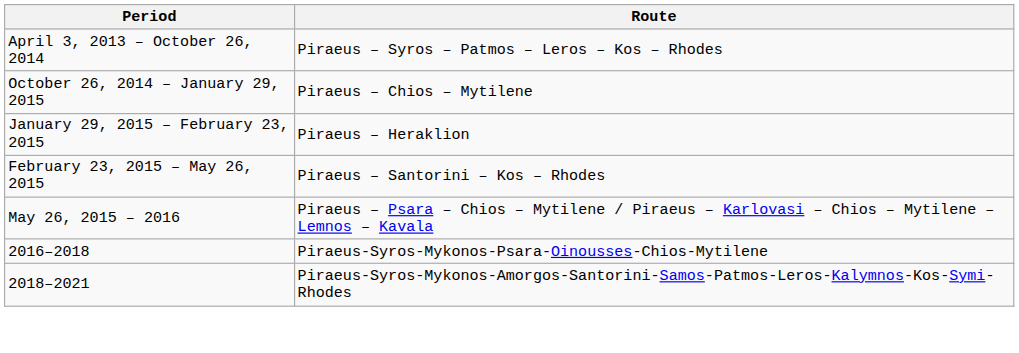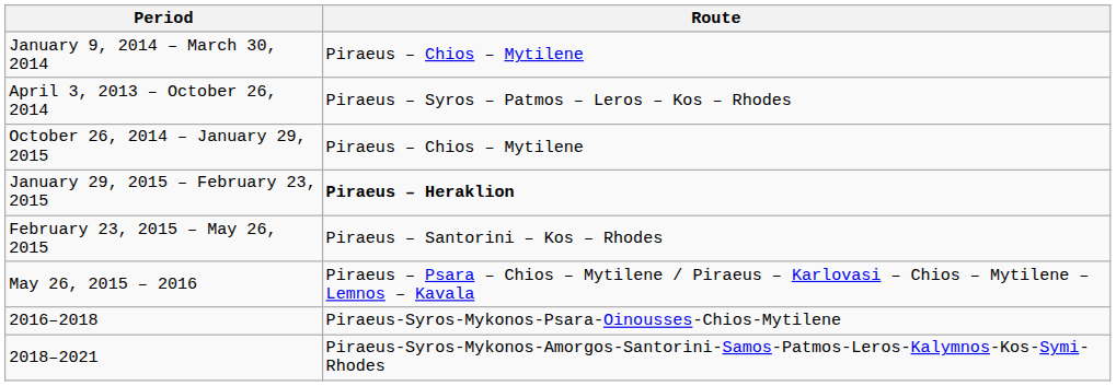+ row: January 9, 2014 – March 30, 2014 | Piraeus – Chios – Mytilene
January 29, 2015 – February 23, 2015 | Route: normal -> bold
